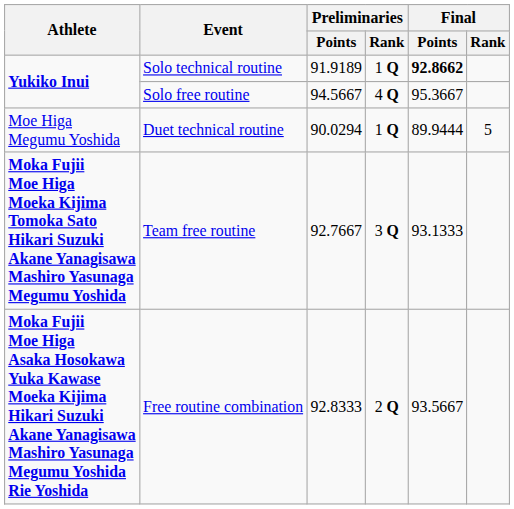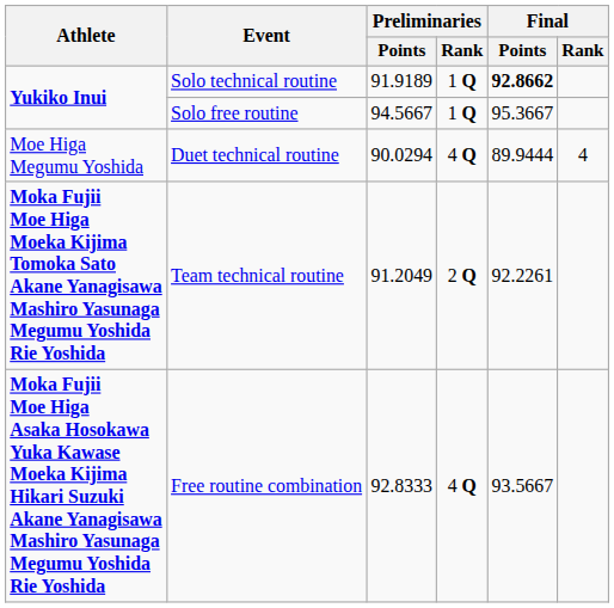Solo free routine | Preliminaries / Rank: 4 Q -> 1 Q
Duet technical routine | Preliminaries / Rank: 1 Q -> 4 Q
Duet technical routine | Final / Rank: 5 -> 4
+ row: Moka Fujii Moe Higa Moeka Kijima Tomoka Sato Akane Yanagisawa Mashiro Yasunaga Megumu Yoshida Rie Yoshida | Team technical routine | 91.2049 | 2 Q | 92.2261
- row: Moka Fujii Moe Higa Moeka Kijima Tomoka Sato Hikari Suzuki Akane Yanagisawa Mashiro Yasunaga Megumu Yoshida | Team free routine | 92.7667 | 3 Q | 93.1333
Free routine combination | Preliminaries / Rank: 2 Q -> 4 Q
